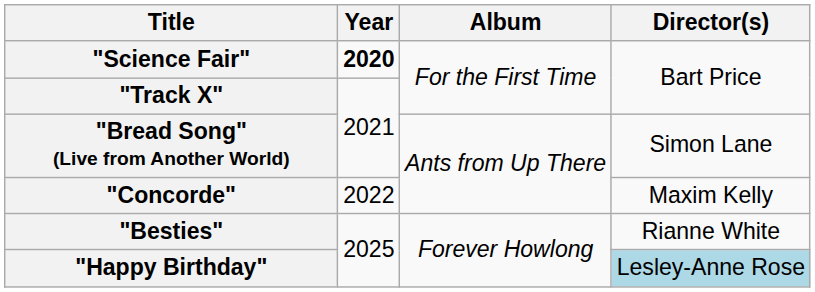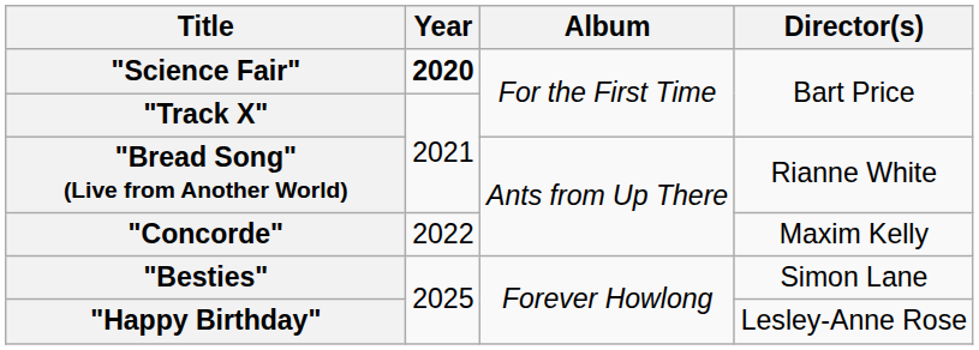"Bread Song" (Live from Another World) | Director(s): Simon Lane -> Rianne White
"Besties" | Director(s): Rianne White -> Simon Lane
"Happy Birthday" | Director(s): lightblue background -> no background
